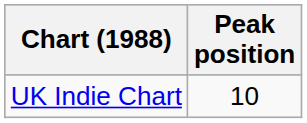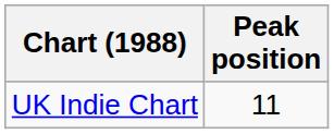UK Indie Chart | Peak position: 10 -> 11
